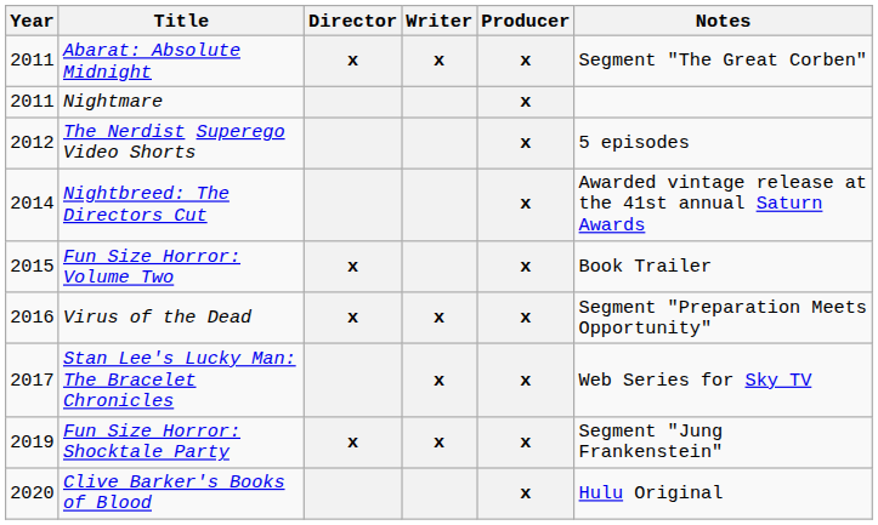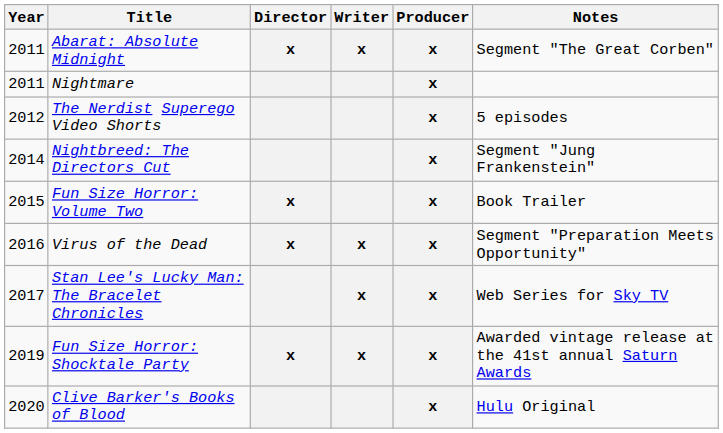Nightbreed: The Directors Cut | Notes: Awarded vintage release at the 41st annual Saturn Awards -> Segment "Jung Frankenstein"
Fun Size Horror: Shocktale Party | Notes: Segment "Jung Frankenstein" -> Awarded vintage release at the 41st annual Saturn Awards
